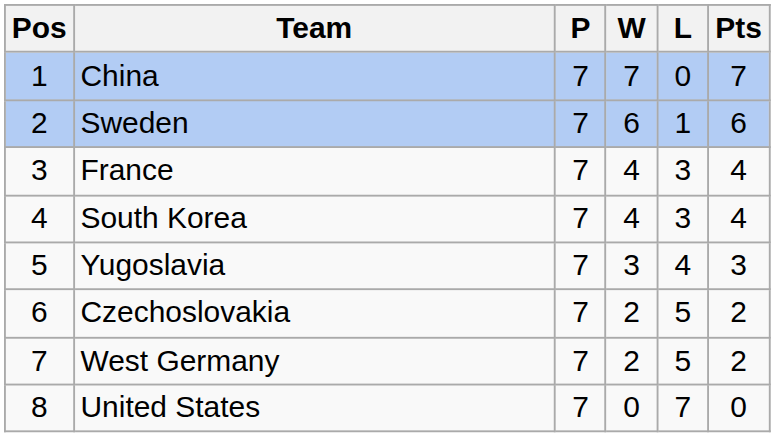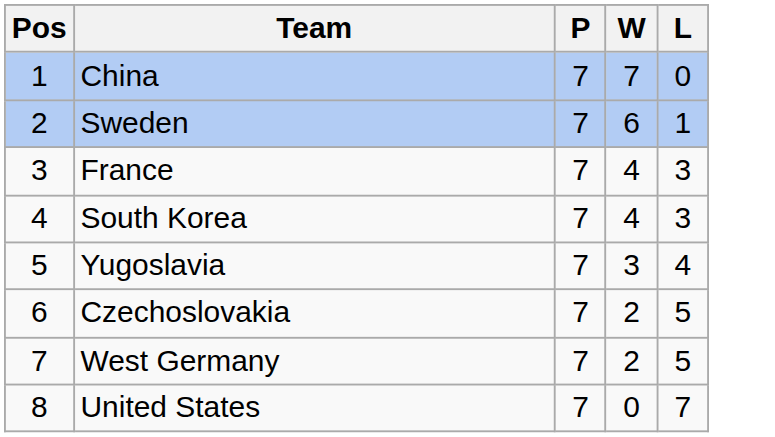- column: Pts | 7 | 6 | 4 | 4 | 3 | 2 | 2 | 0
